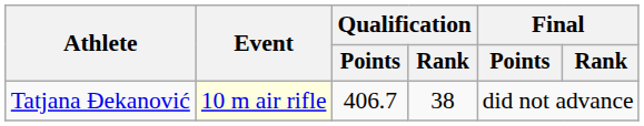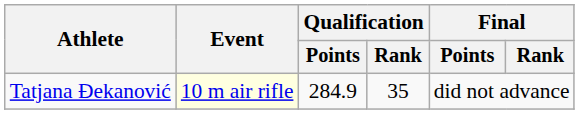Tatjana Đekanović | Qualification / Points: 406.7 -> 284.9
Tatjana Đekanović | Qualification / Rank: 38 -> 35
